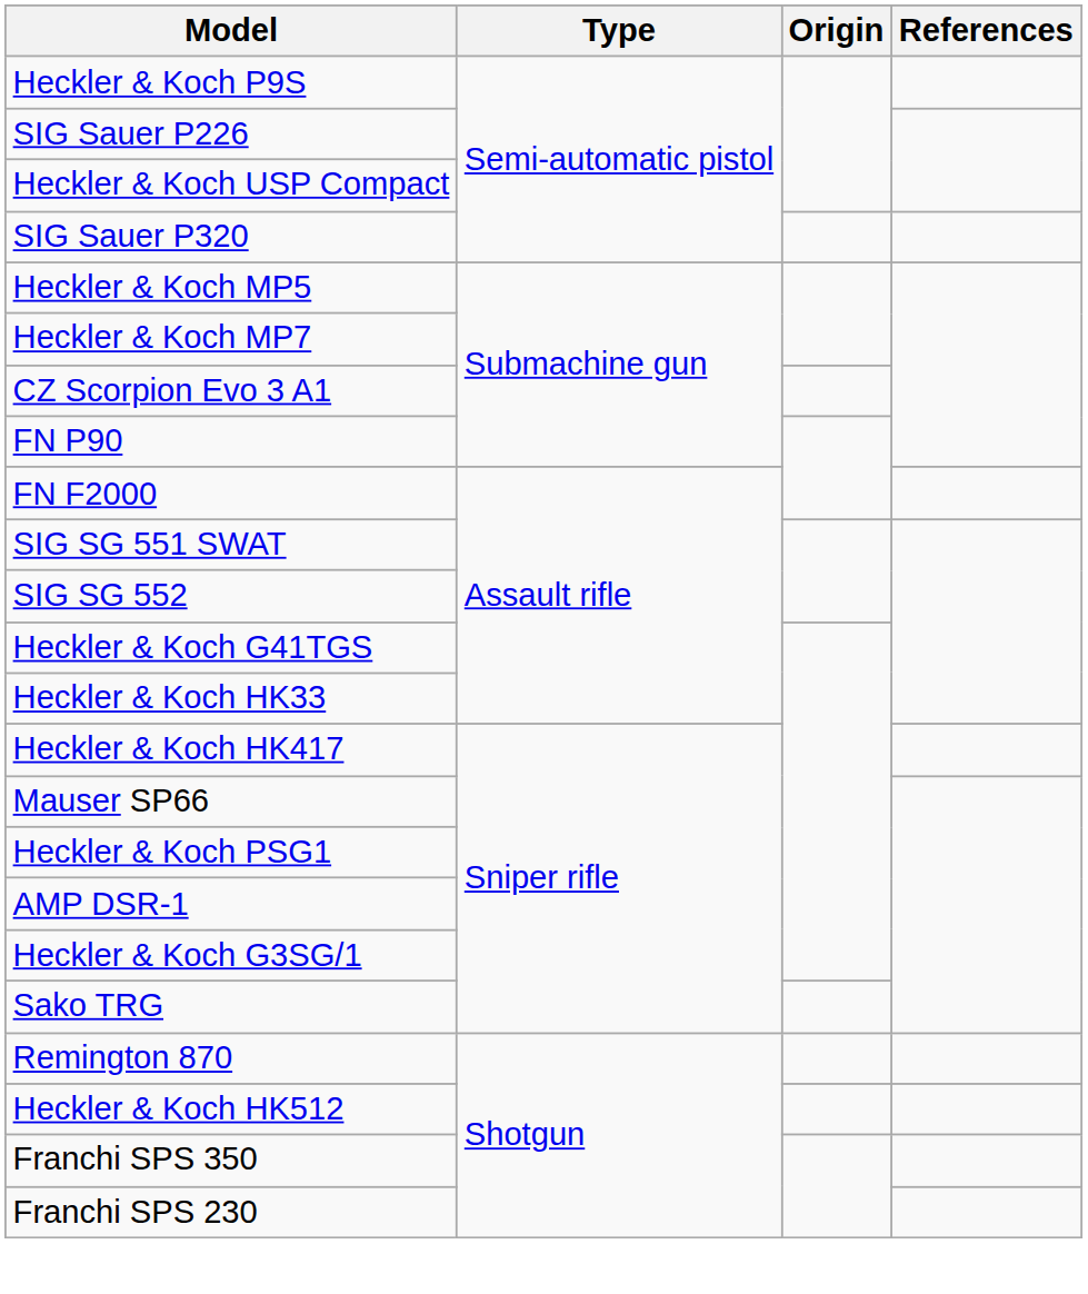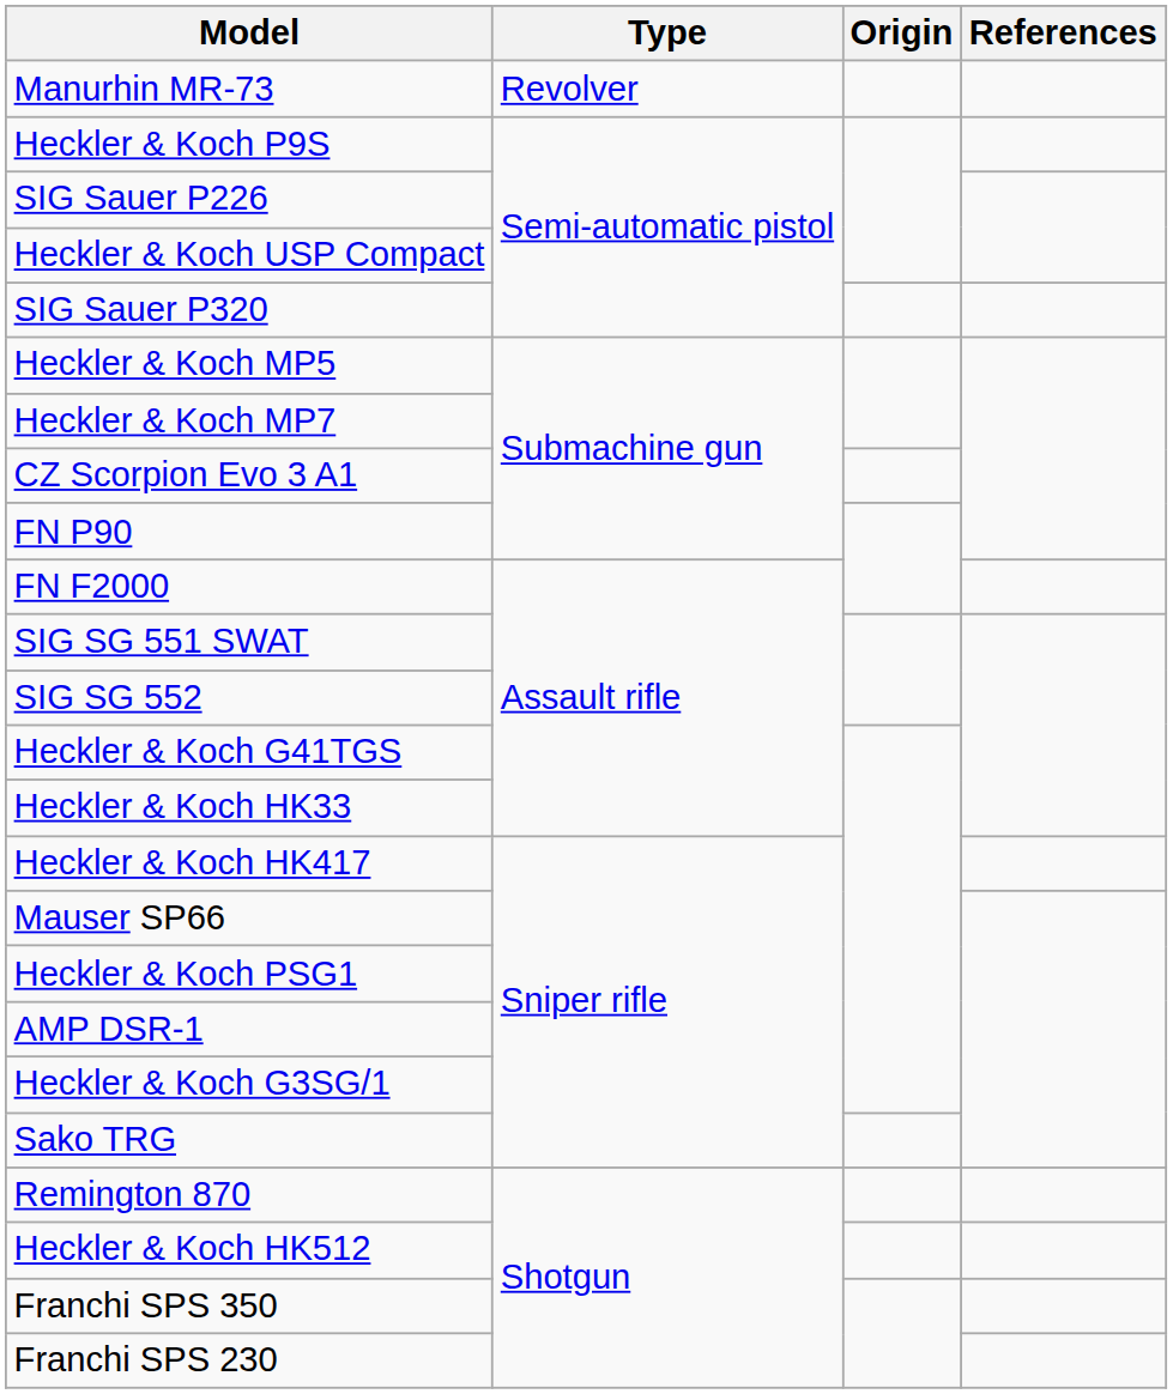+ row: Manurhin MR-73 | Revolver
